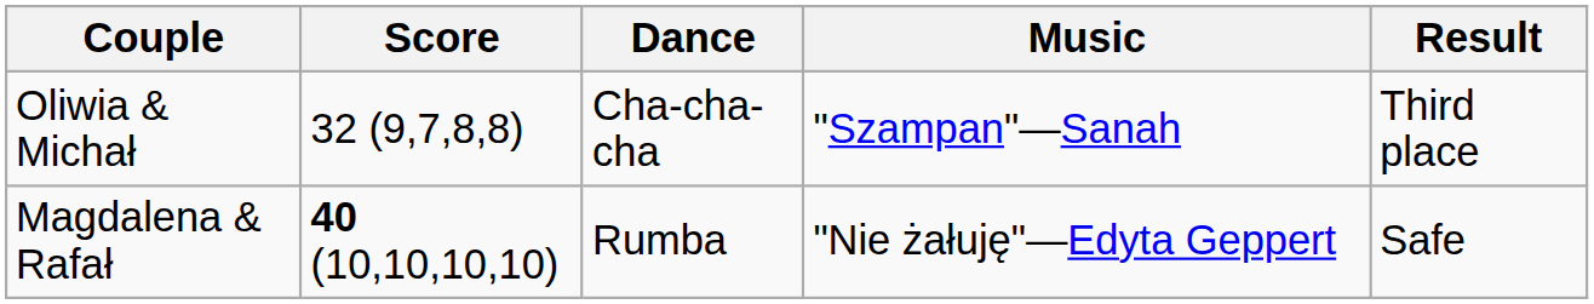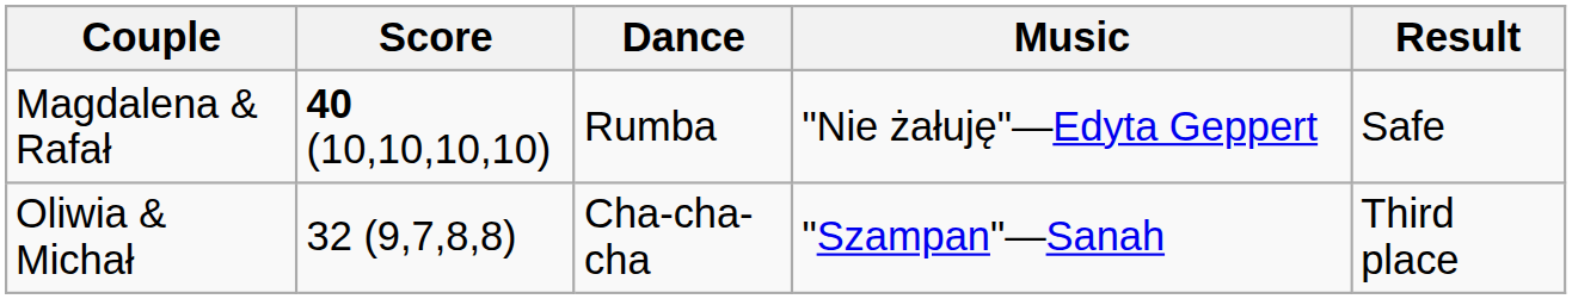rows swapped: Oliwia & Michał <-> Magdalena & Rafał
